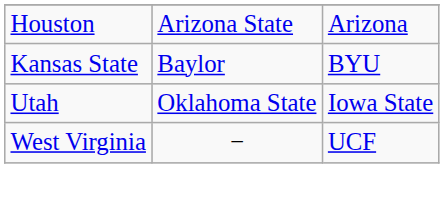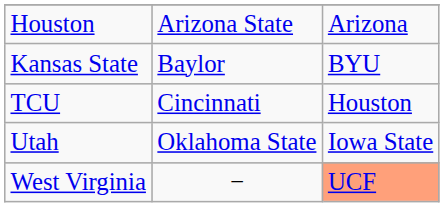+ row: TCU | Cincinnati | Houston
West Virginia | column 3: no background -> lightsalmon background
